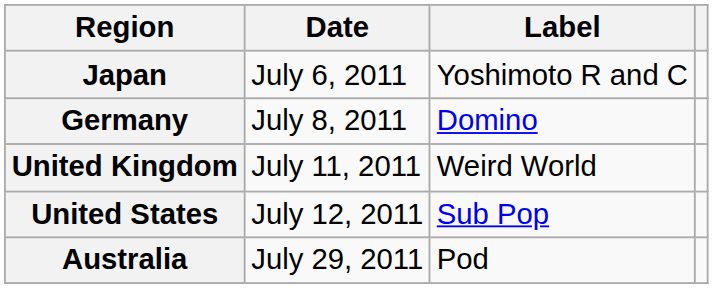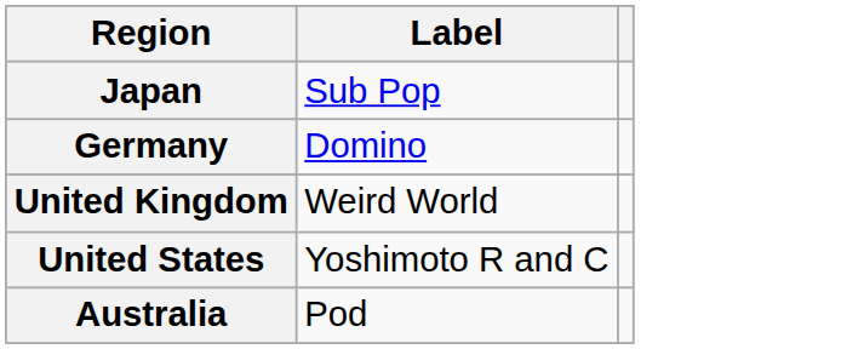- column: Date | July 6, 2011 | July 8, 2011 | July 11, 2011 | July 12, 2011 | July 29, 2011
Japan | Label: Yoshimoto R and C -> Sub Pop
United States | Label: Sub Pop -> Yoshimoto R and C
